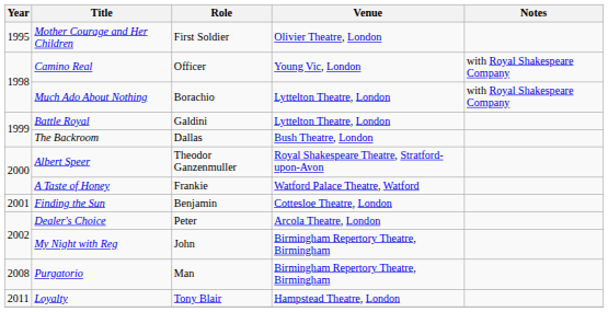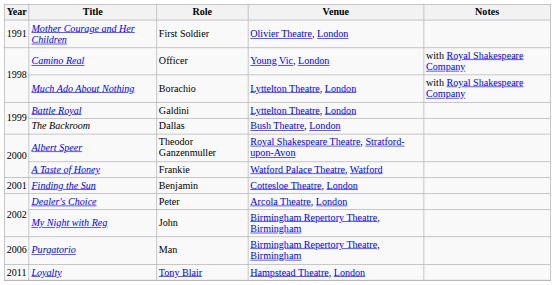Mother Courage and Her Children | Year: 1995 -> 1991
Purgatorio | Year: 2008 -> 2006
